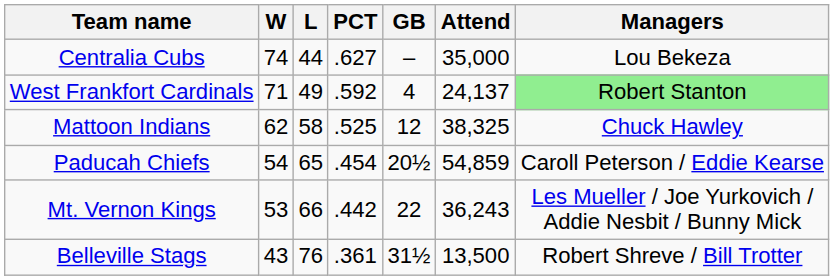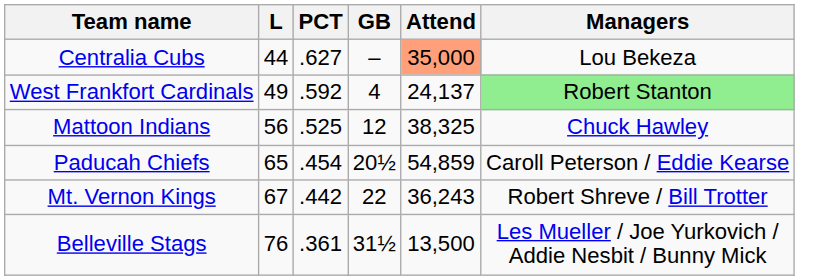- column: W | 74 | 71 | 62 | 54 | 53 | 43
Centralia Cubs | Attend: no background -> lightsalmon background
Mattoon Indians | L: 58 -> 56
Mt. Vernon Kings | L: 66 -> 67
Mt. Vernon Kings | Managers: Les Mueller / Joe Yurkovich / Addie Nesbit / Bunny Mick -> Robert Shreve / Bill Trotter
Belleville Stags | Managers: Robert Shreve / Bill Trotter -> Les Mueller / Joe Yurkovich / Addie Nesbit / Bunny Mick
